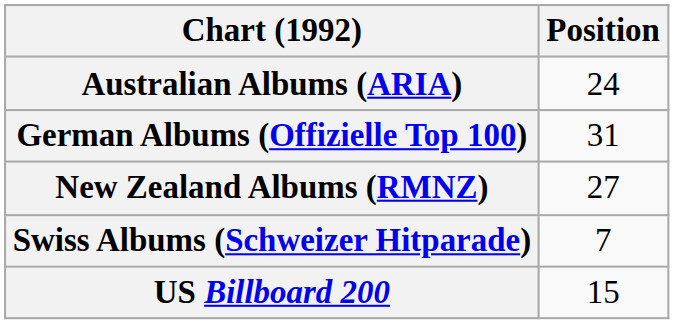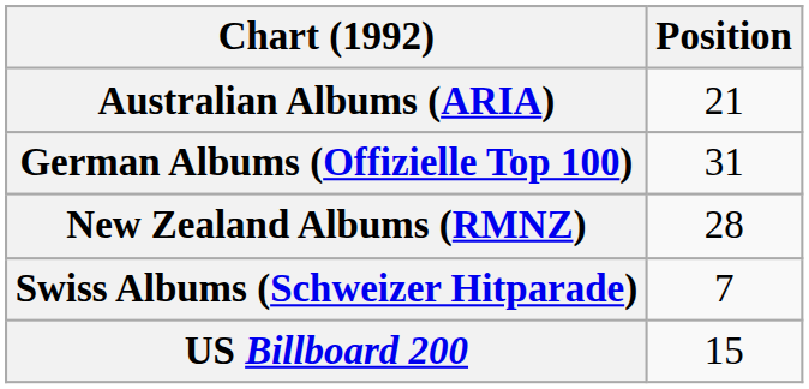Australian Albums (ARIA) | Position: 24 -> 21
New Zealand Albums (RMNZ) | Position: 27 -> 28
